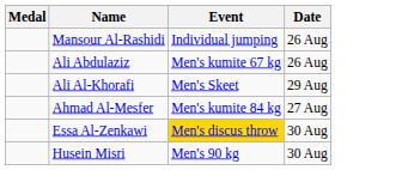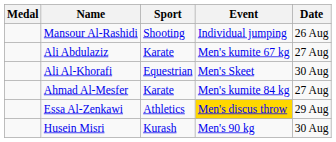+ column: Sport | Shooting | Karate | Equestrian | Karate | Athletics | Kurash
Ali Abdulaziz | Date: 26 Aug -> 27 Aug
Ali Al-Khorafi | Date: 29 Aug -> 30 Aug
Essa Al-Zenkawi | Date: 30 Aug -> 29 Aug
